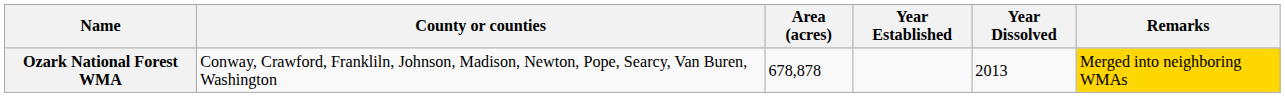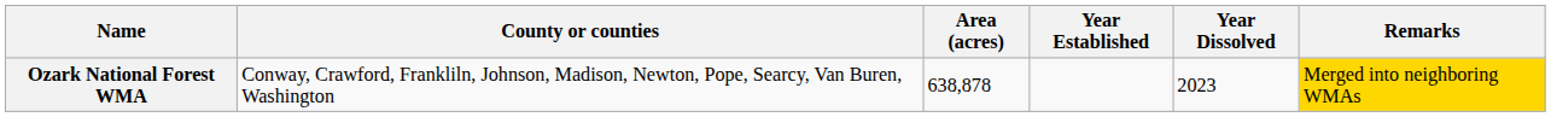Ozark National Forest WMA | Area (acres): 678,878 -> 638,878
Ozark National Forest WMA | Year Dissolved: 2013 -> 2023
